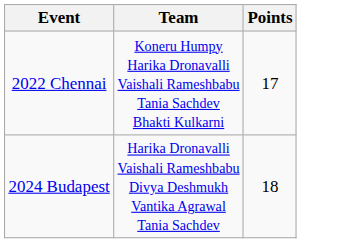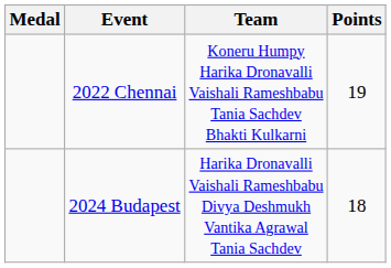+ column: Medal
2022 Chennai | Points: 17 -> 19
